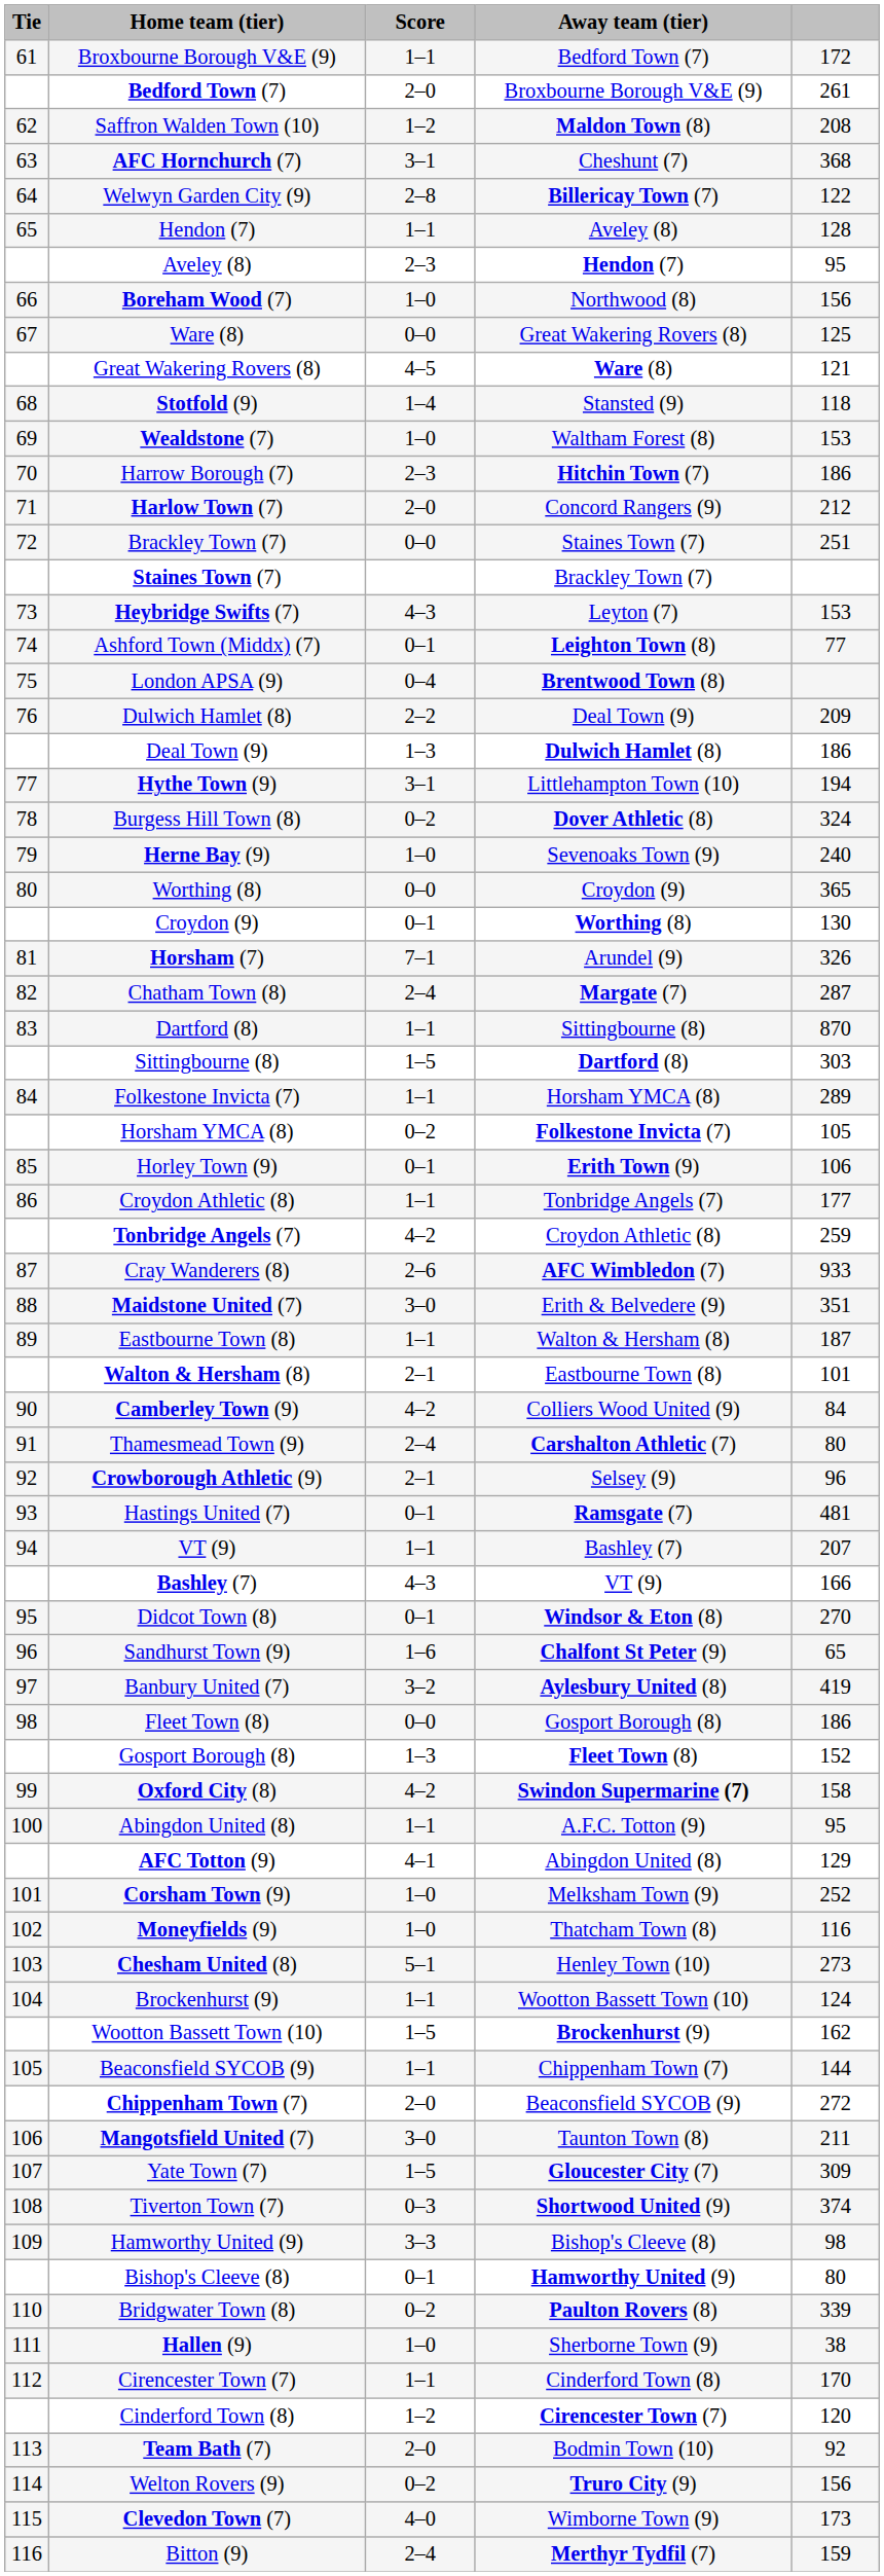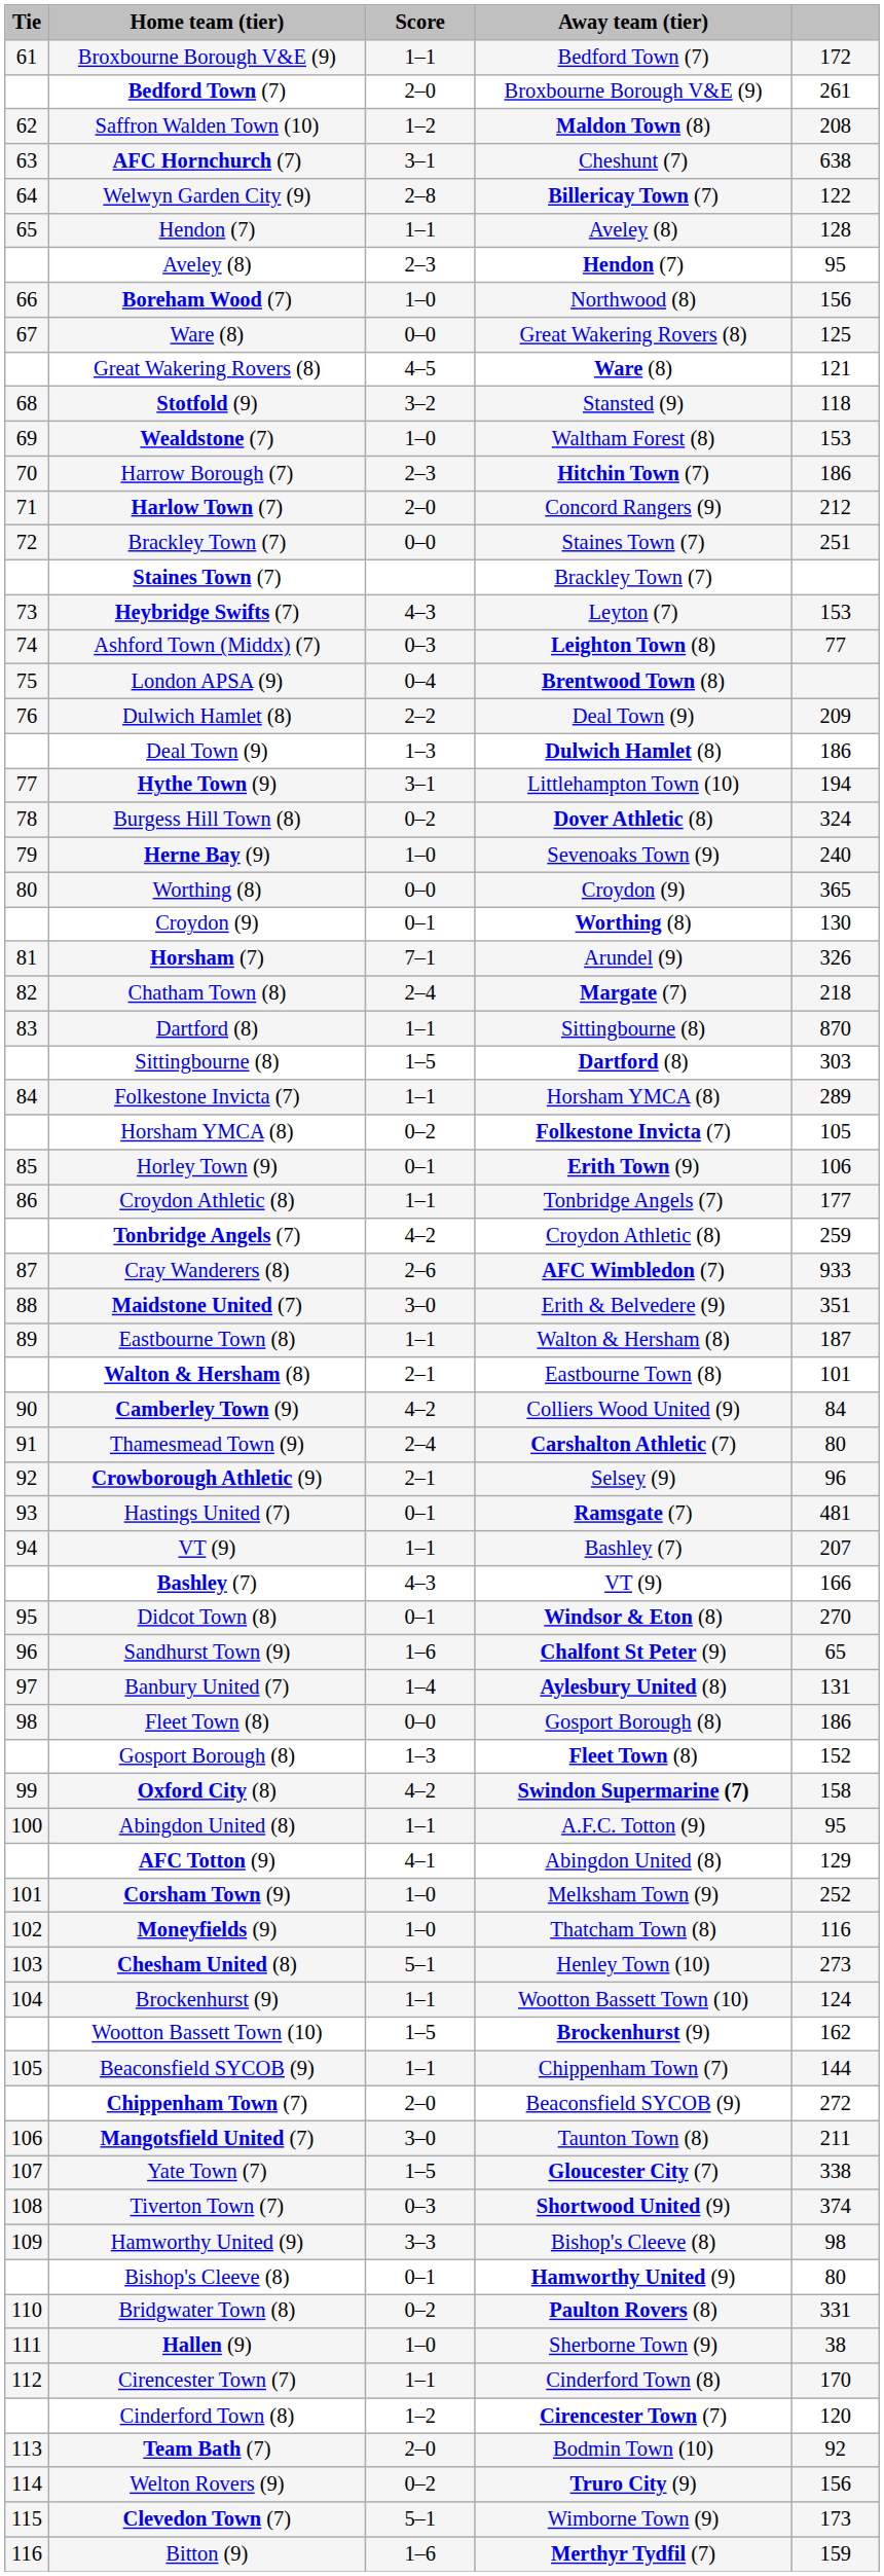AFC Hornchurch (7) | column 5: 368 -> 638
Stotfold (9) | Score: 1–4 -> 3–2
Ashford Town (Middx) (7) | Score: 0–1 -> 0–3
Chatham Town (8) | column 5: 287 -> 218
Banbury United (7) | Score: 3–2 -> 1–4
Banbury United (7) | column 5: 419 -> 131
Yate Town (7) | column 5: 309 -> 338
Bridgwater Town (8) | column 5: 339 -> 331
Clevedon Town (7) | Score: 4–0 -> 5–1
Bitton (9) | Score: 2–4 -> 1–6
